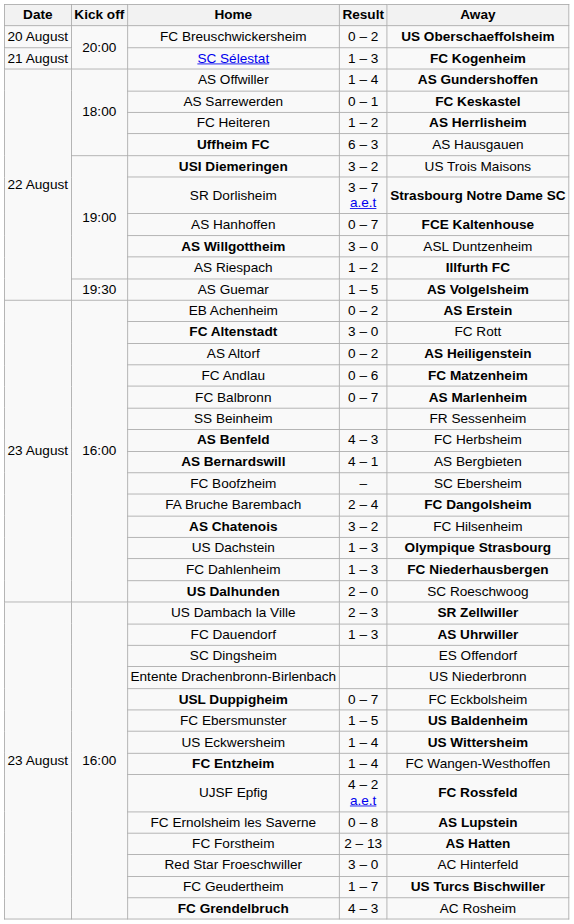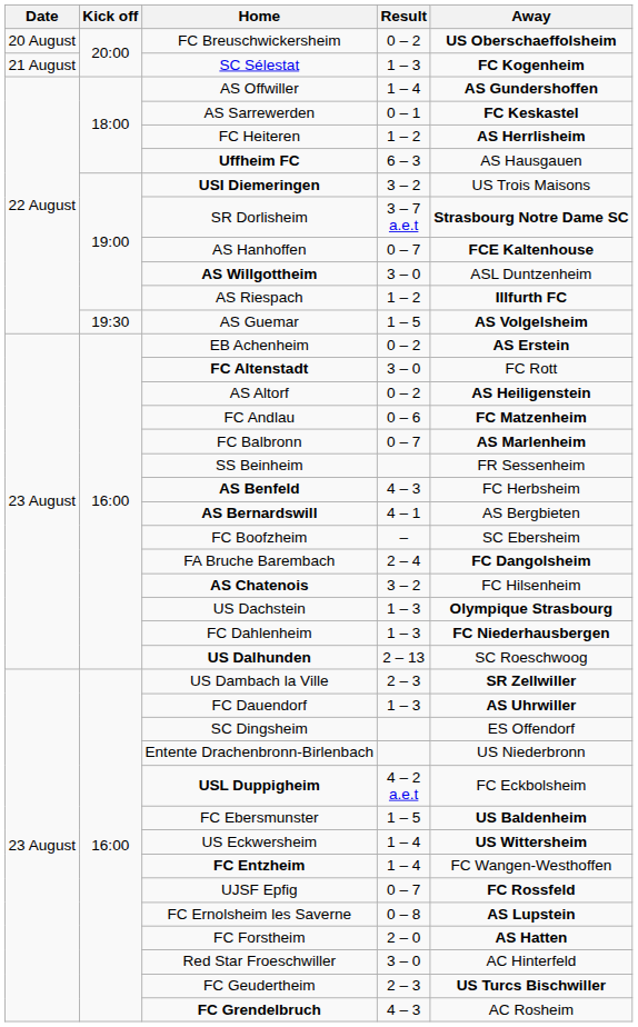US Dalhunden | Result: 2 – 0 -> 2 – 13
USL Duppigheim | Result: 0 – 7 -> 4 – 2 a.e.t
UJSF Epfig | Result: 4 – 2 a.e.t -> 0 – 7
FC Forstheim | Result: 2 – 13 -> 2 – 0
FC Geudertheim | Result: 1 – 7 -> 2 – 3
